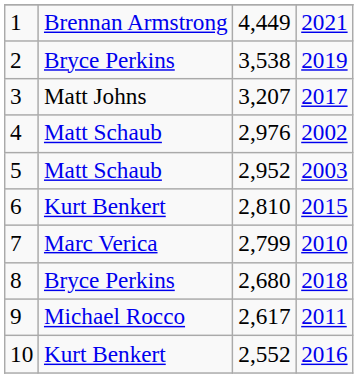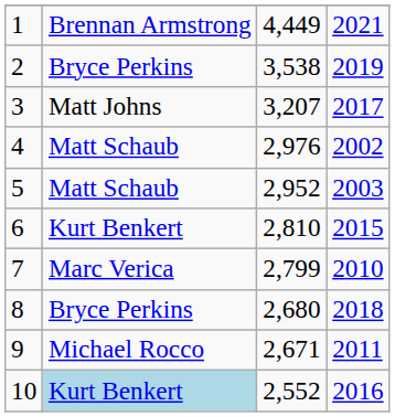9 | column 3: 2,617 -> 2,671
10 | column 2: no background -> lightblue background
